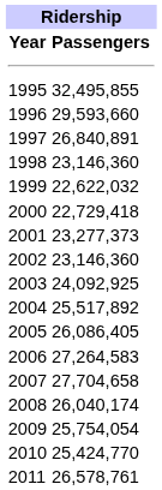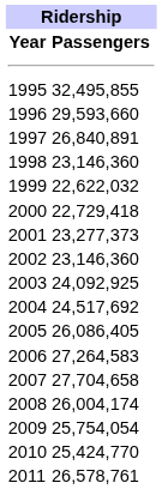2004 | Passengers: 25,517,892 -> 24,517,692
2008 | Passengers: 26,040,174 -> 26,004,174
